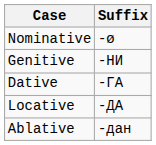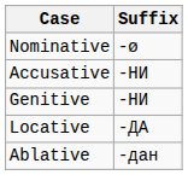+ row: Accusative | -НИ
- row: Dative | -ГА
